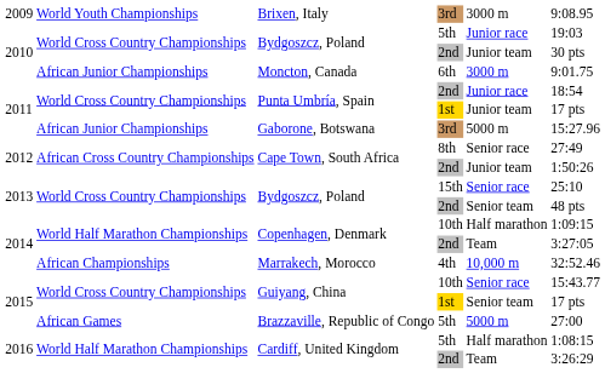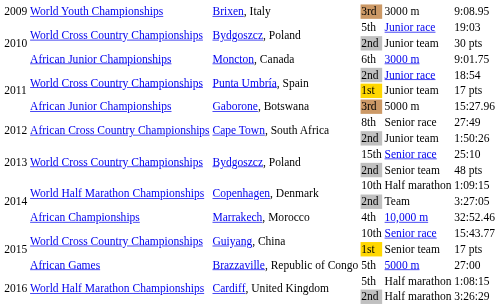Cardiff, United Kingdom / 2nd | column 5: Team -> Half marathon
